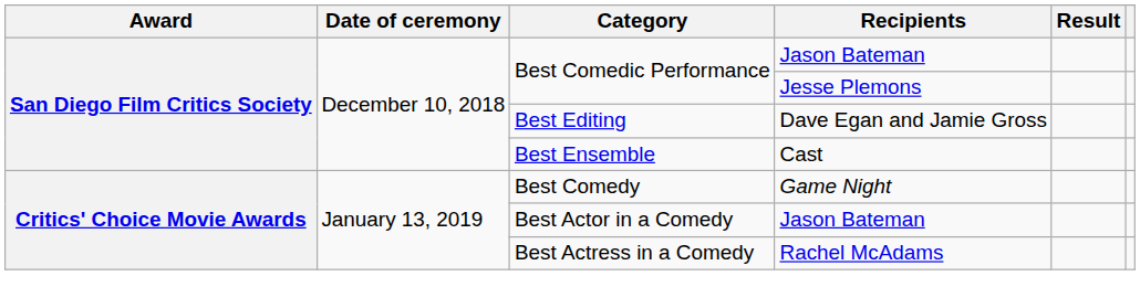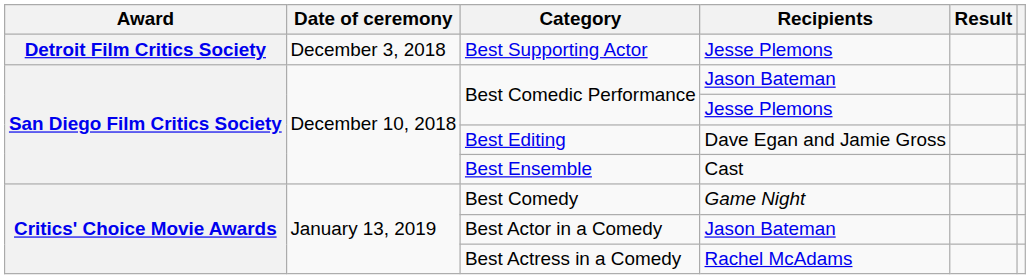+ row: Detroit Film Critics Society | December 3, 2018 | Best Supporting Actor | Jesse Plemons
